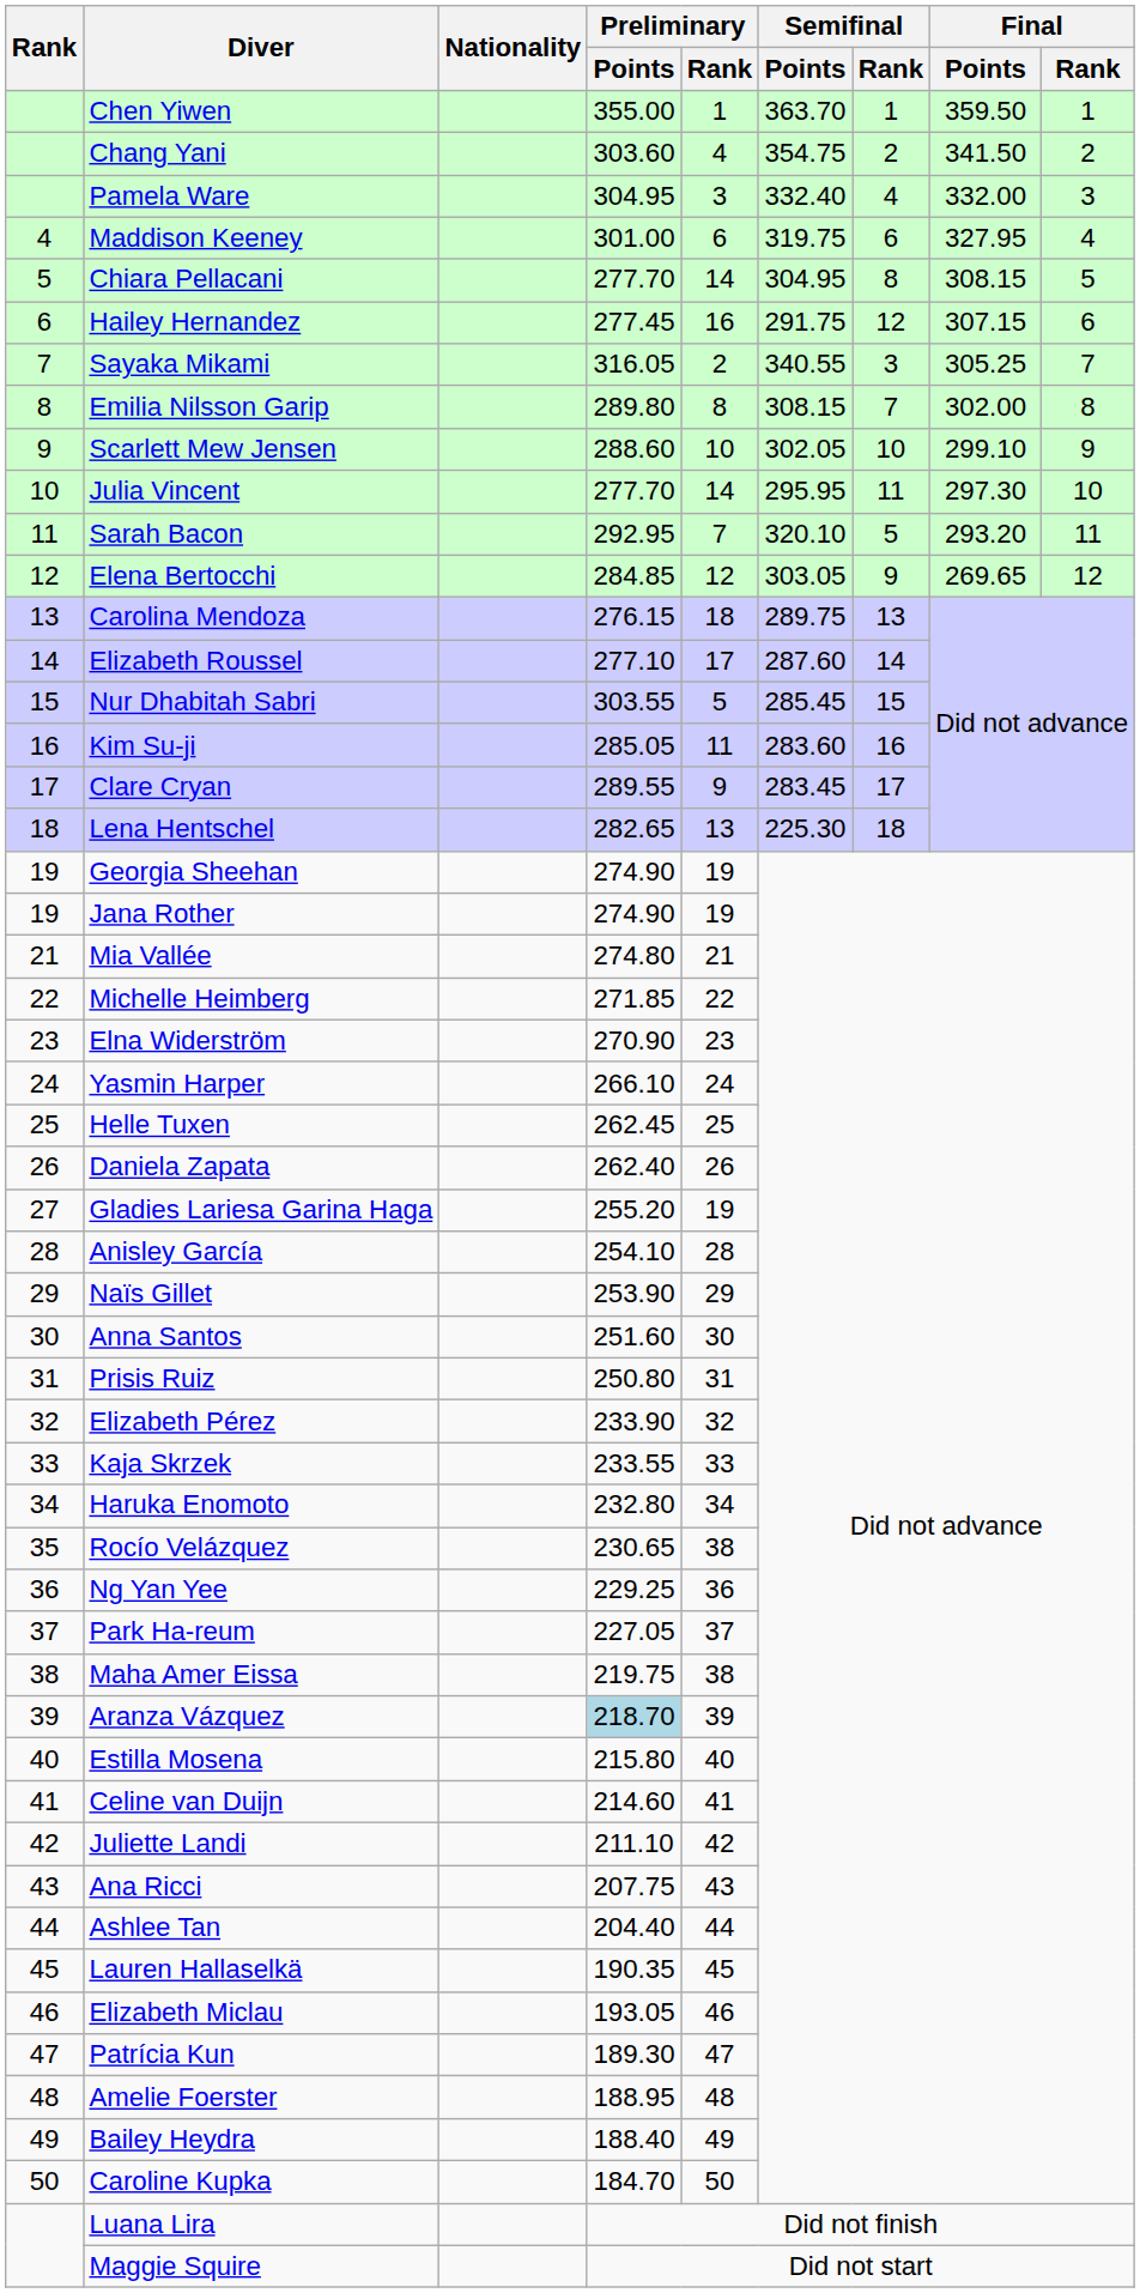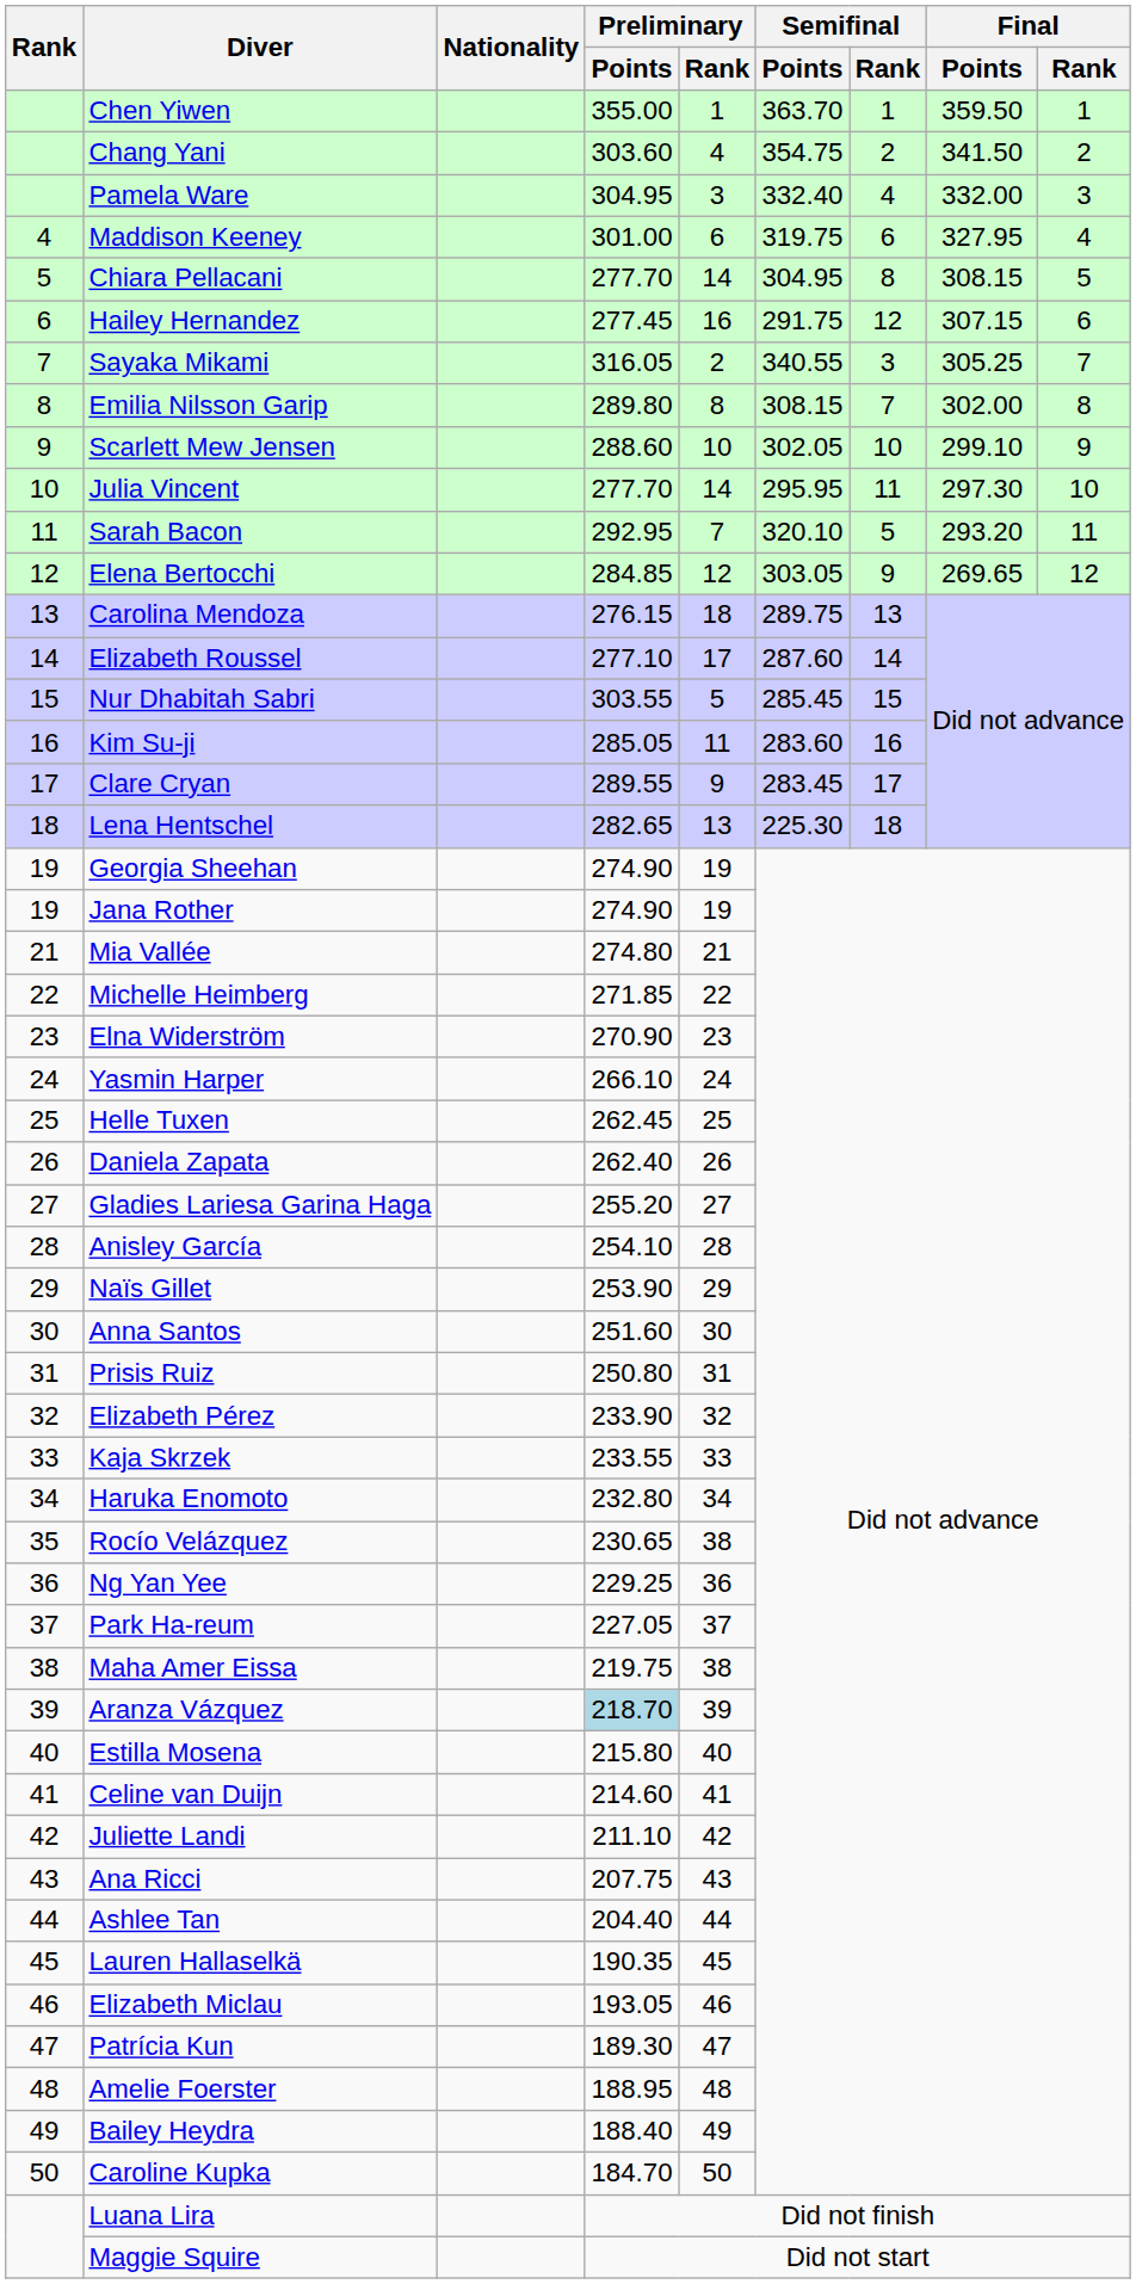Gladies Lariesa Garina Haga | Preliminary / Rank: 19 -> 27
